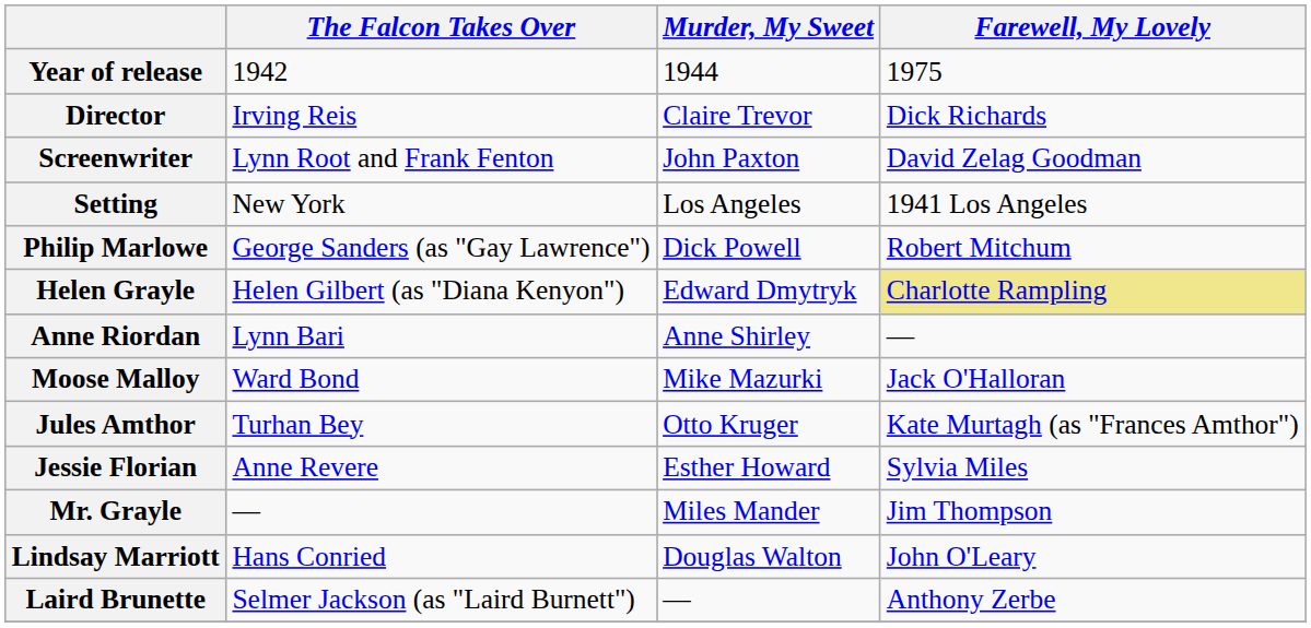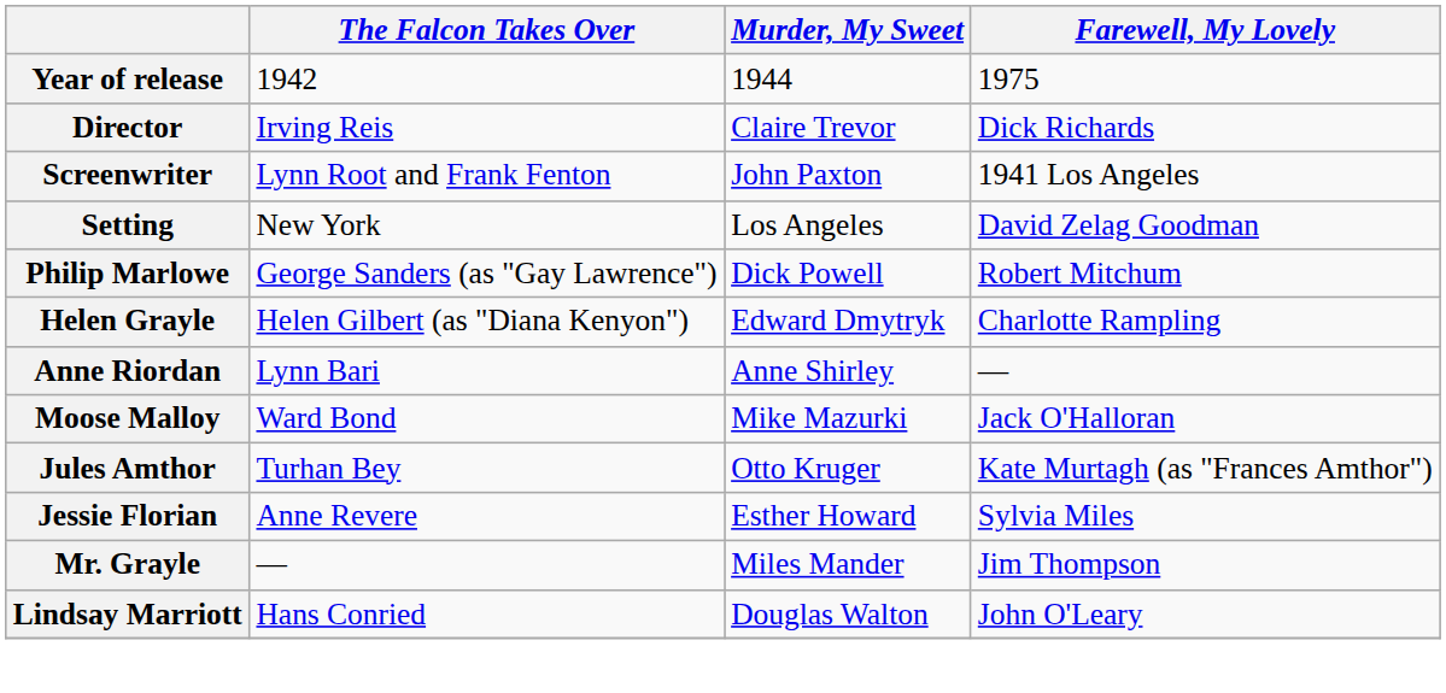Screenwriter | Farewell, My Lovely: David Zelag Goodman -> 1941 Los Angeles
Setting | Farewell, My Lovely: 1941 Los Angeles -> David Zelag Goodman
Helen Grayle | Farewell, My Lovely: khaki background -> no background
- row: Laird Brunette | Selmer Jackson (as "Laird Burnett") | — | Anthony Zerbe
